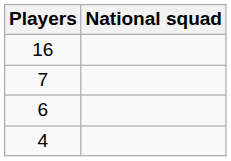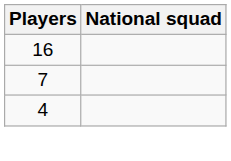- row: 6
